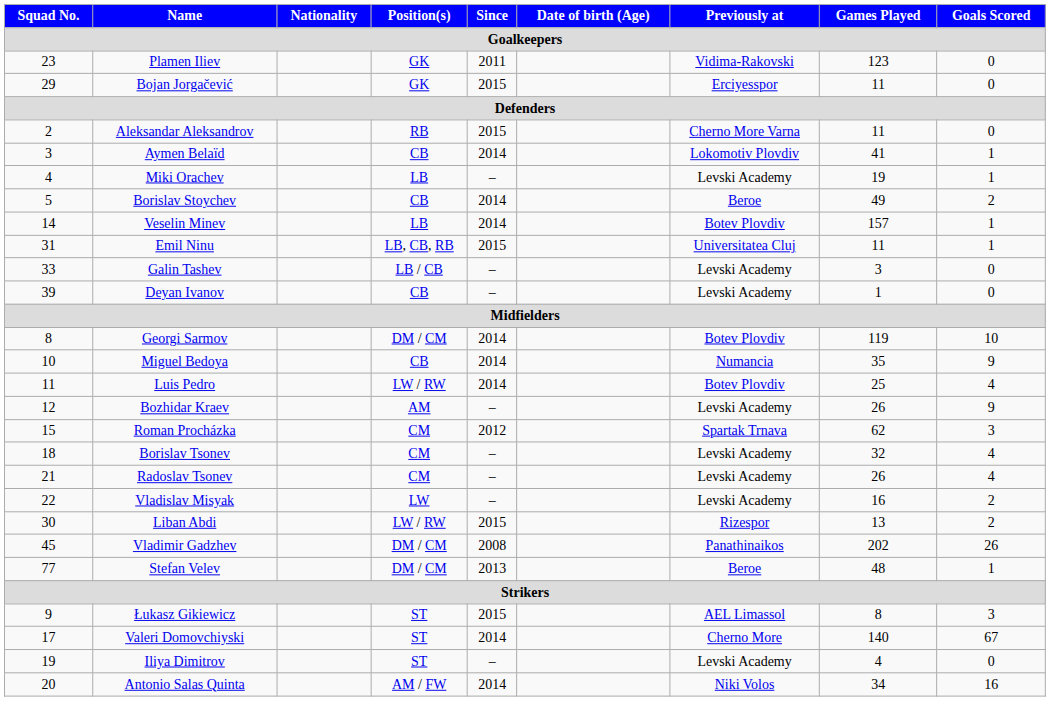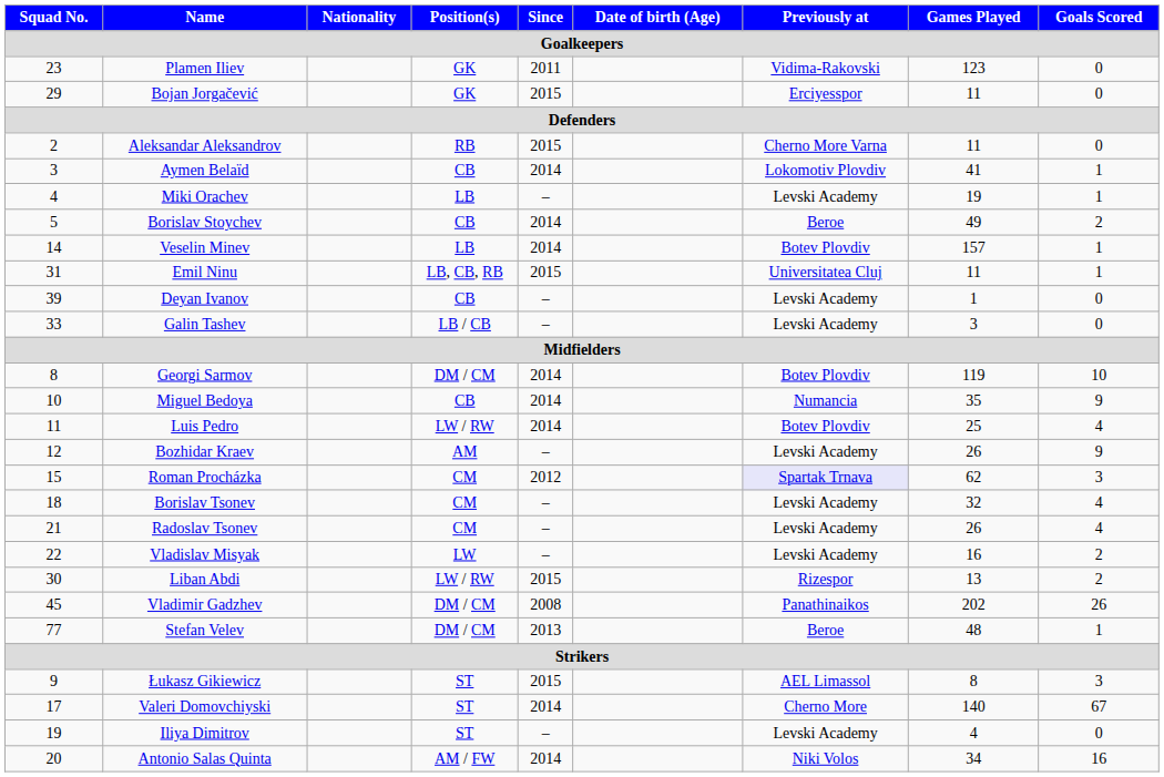rows swapped: Galin Tashev <-> Deyan Ivanov
Roman Procházka | Previously at: no background -> lavender background
